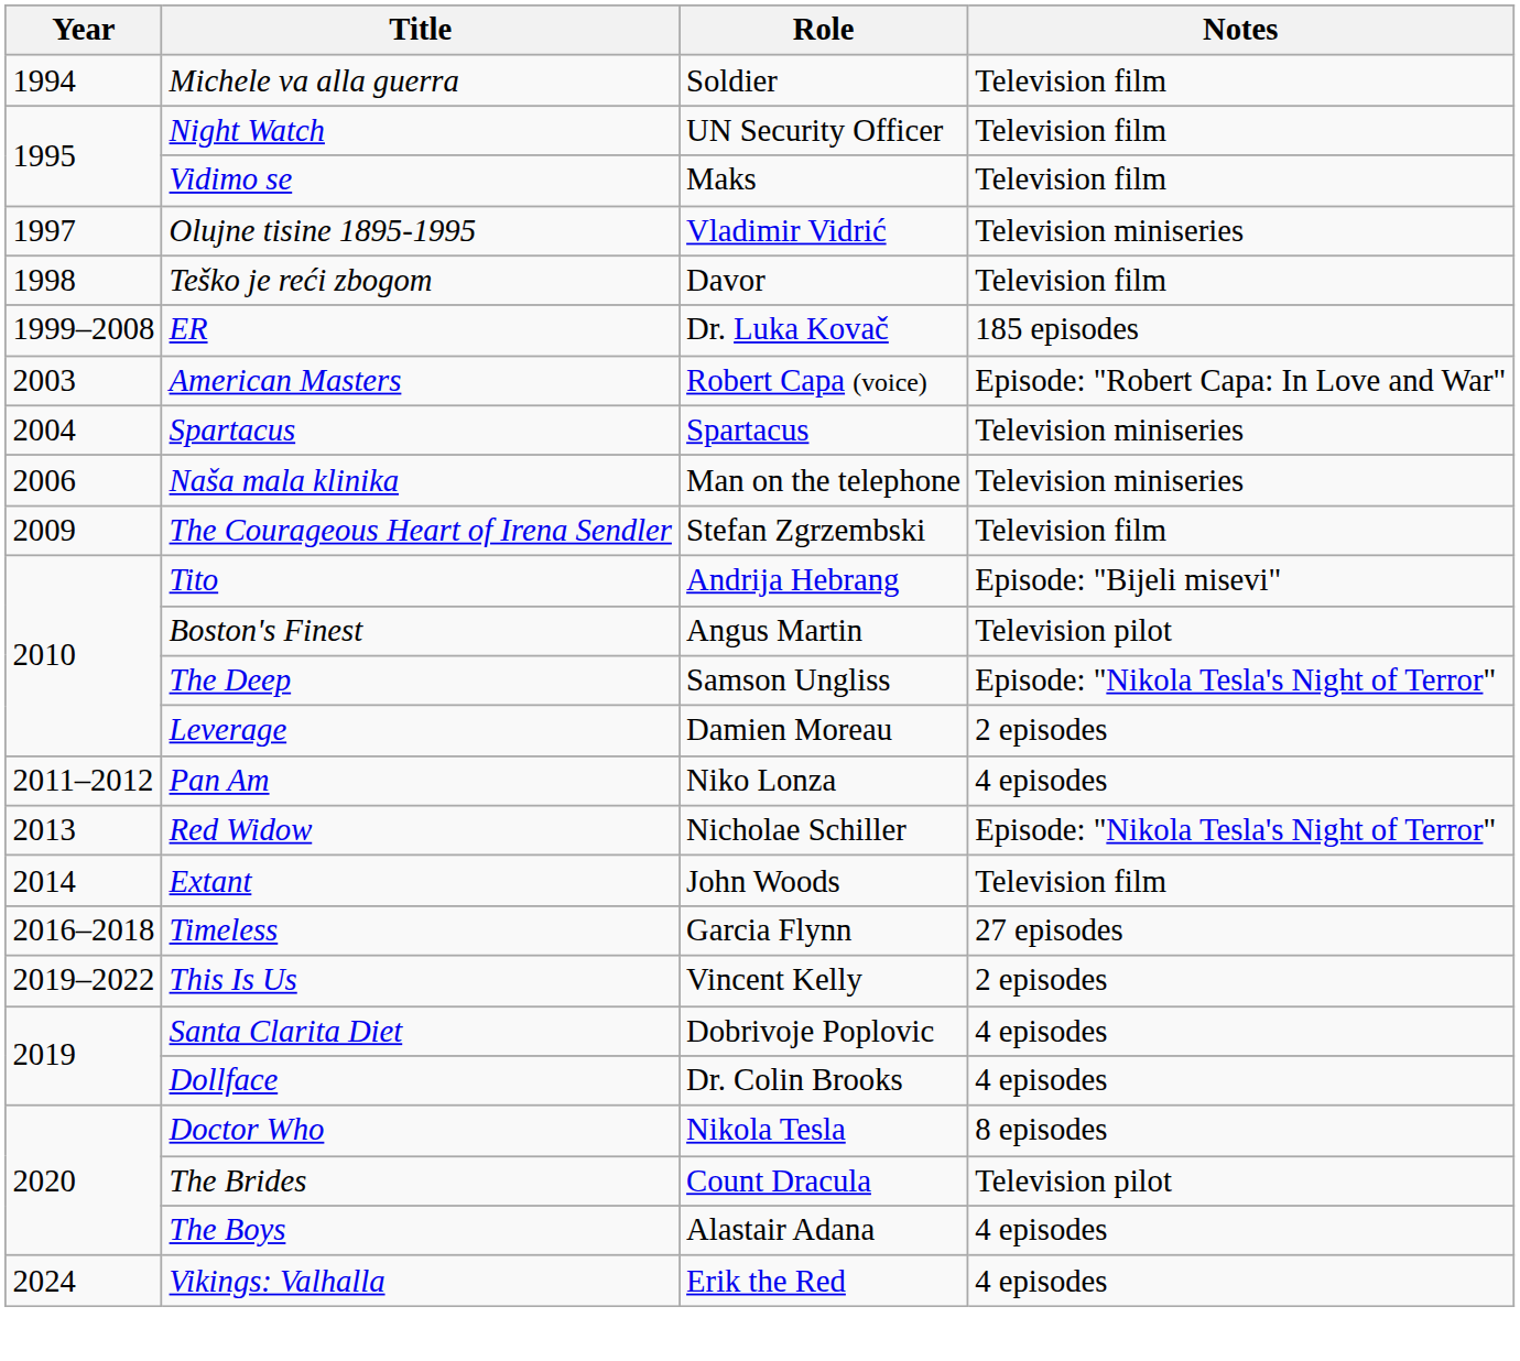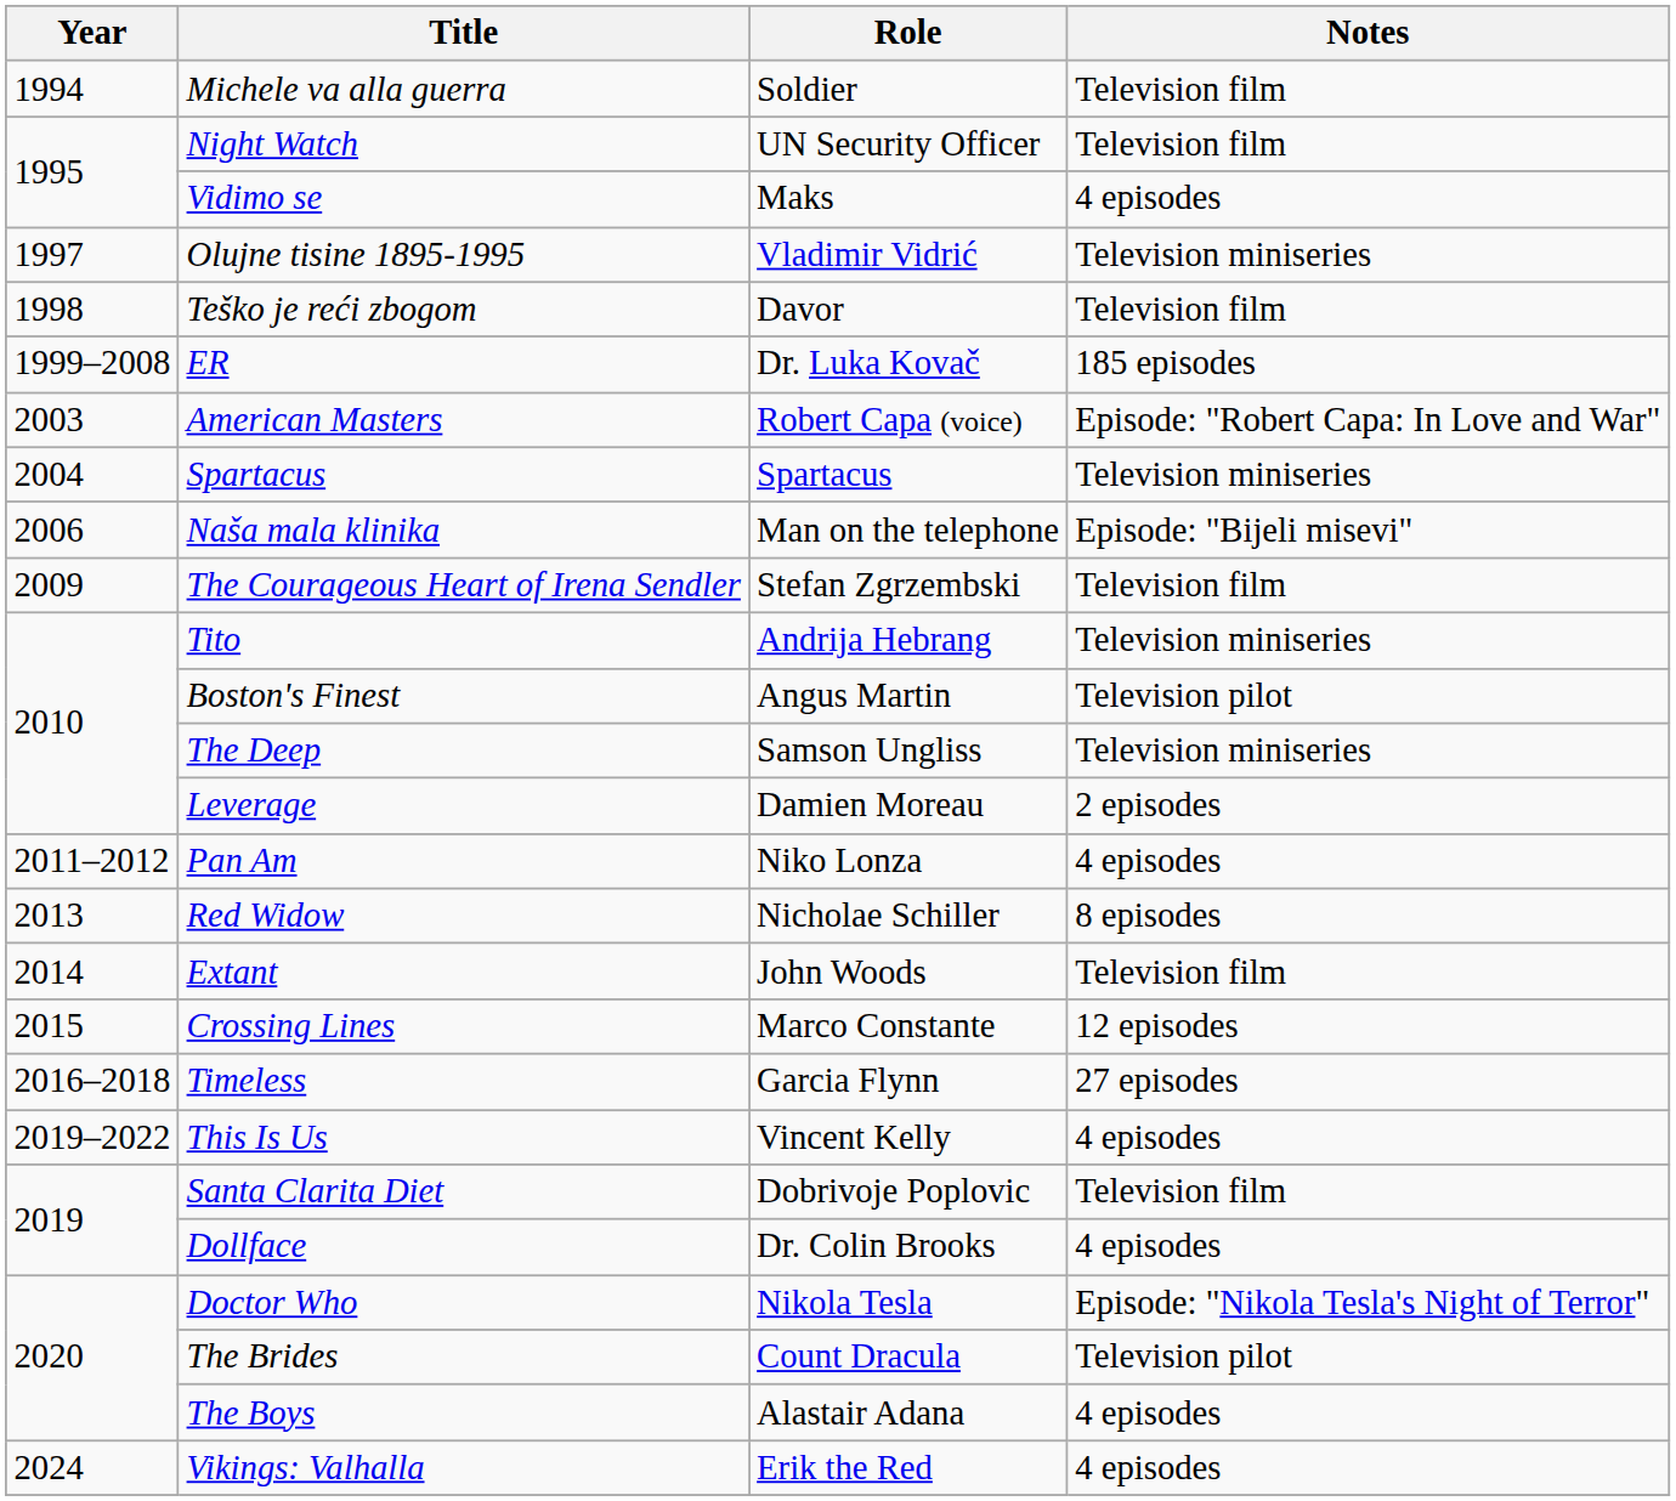Vidimo se | Notes: Television film -> 4 episodes
Naša mala klinika | Notes: Television miniseries -> Episode: "Bijeli misevi"
Tito | Notes: Episode: "Bijeli misevi" -> Television miniseries
The Deep | Notes: Episode: "Nikola Tesla's Night of Terror" -> Television miniseries
Red Widow | Notes: Episode: "Nikola Tesla's Night of Terror" -> 8 episodes
+ row: 2015 | Crossing Lines | Marco Constante | 12 episodes
This Is Us | Notes: 2 episodes -> 4 episodes
Santa Clarita Diet | Notes: 4 episodes -> Television film
Doctor Who | Notes: 8 episodes -> Episode: "Nikola Tesla's Night of Terror"
